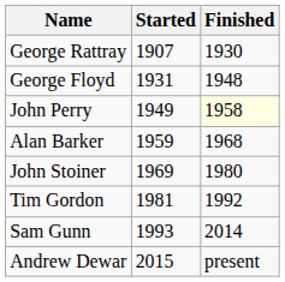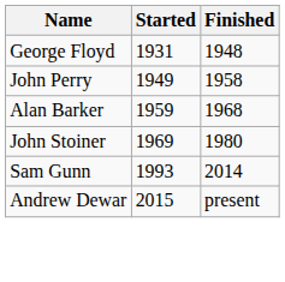- row: George Rattray | 1907 | 1930
John Perry | Finished: lightyellow background -> no background
- row: Tim Gordon | 1981 | 1992
